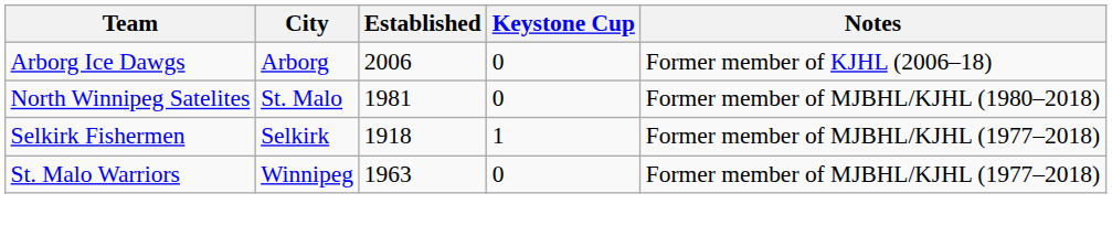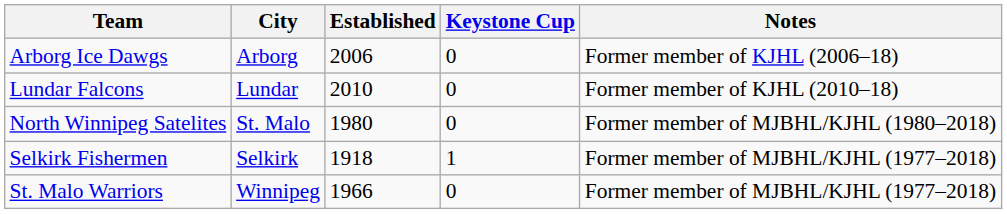+ row: Lundar Falcons | Lundar | 2010 | 0 | Former member of KJHL (2010–18)
North Winnipeg Satelites | Established: 1981 -> 1980
St. Malo Warriors | Established: 1963 -> 1966
